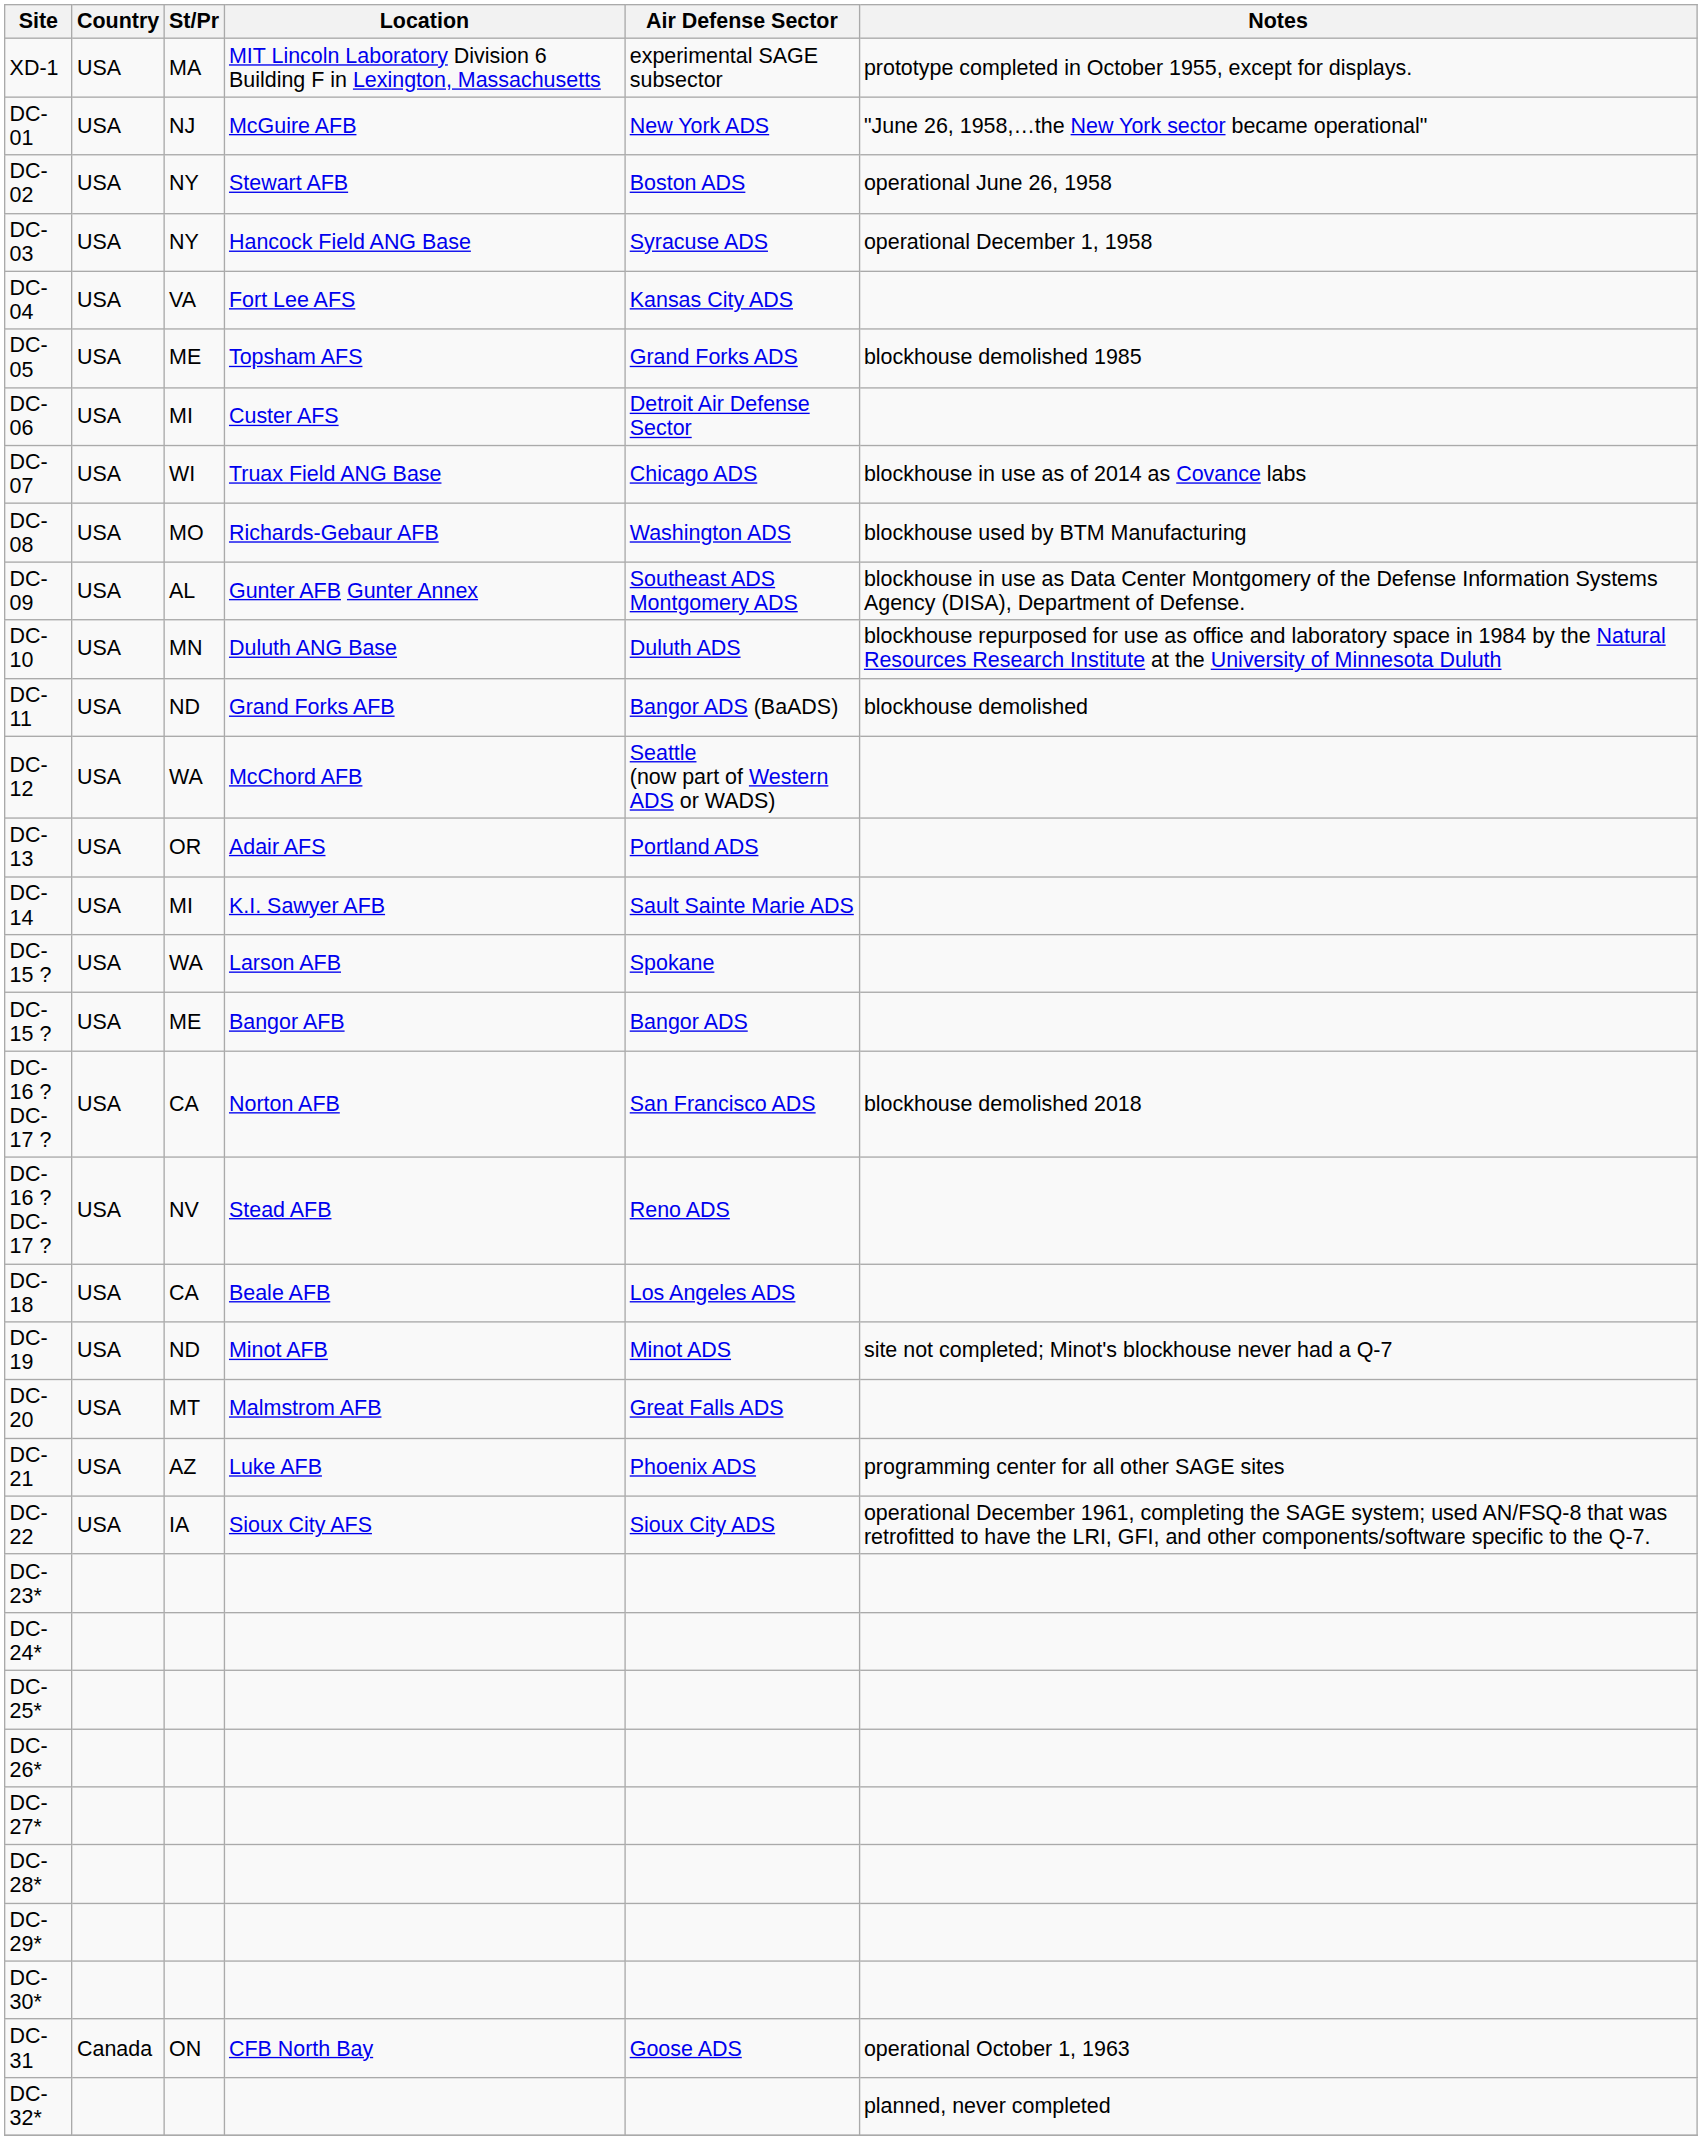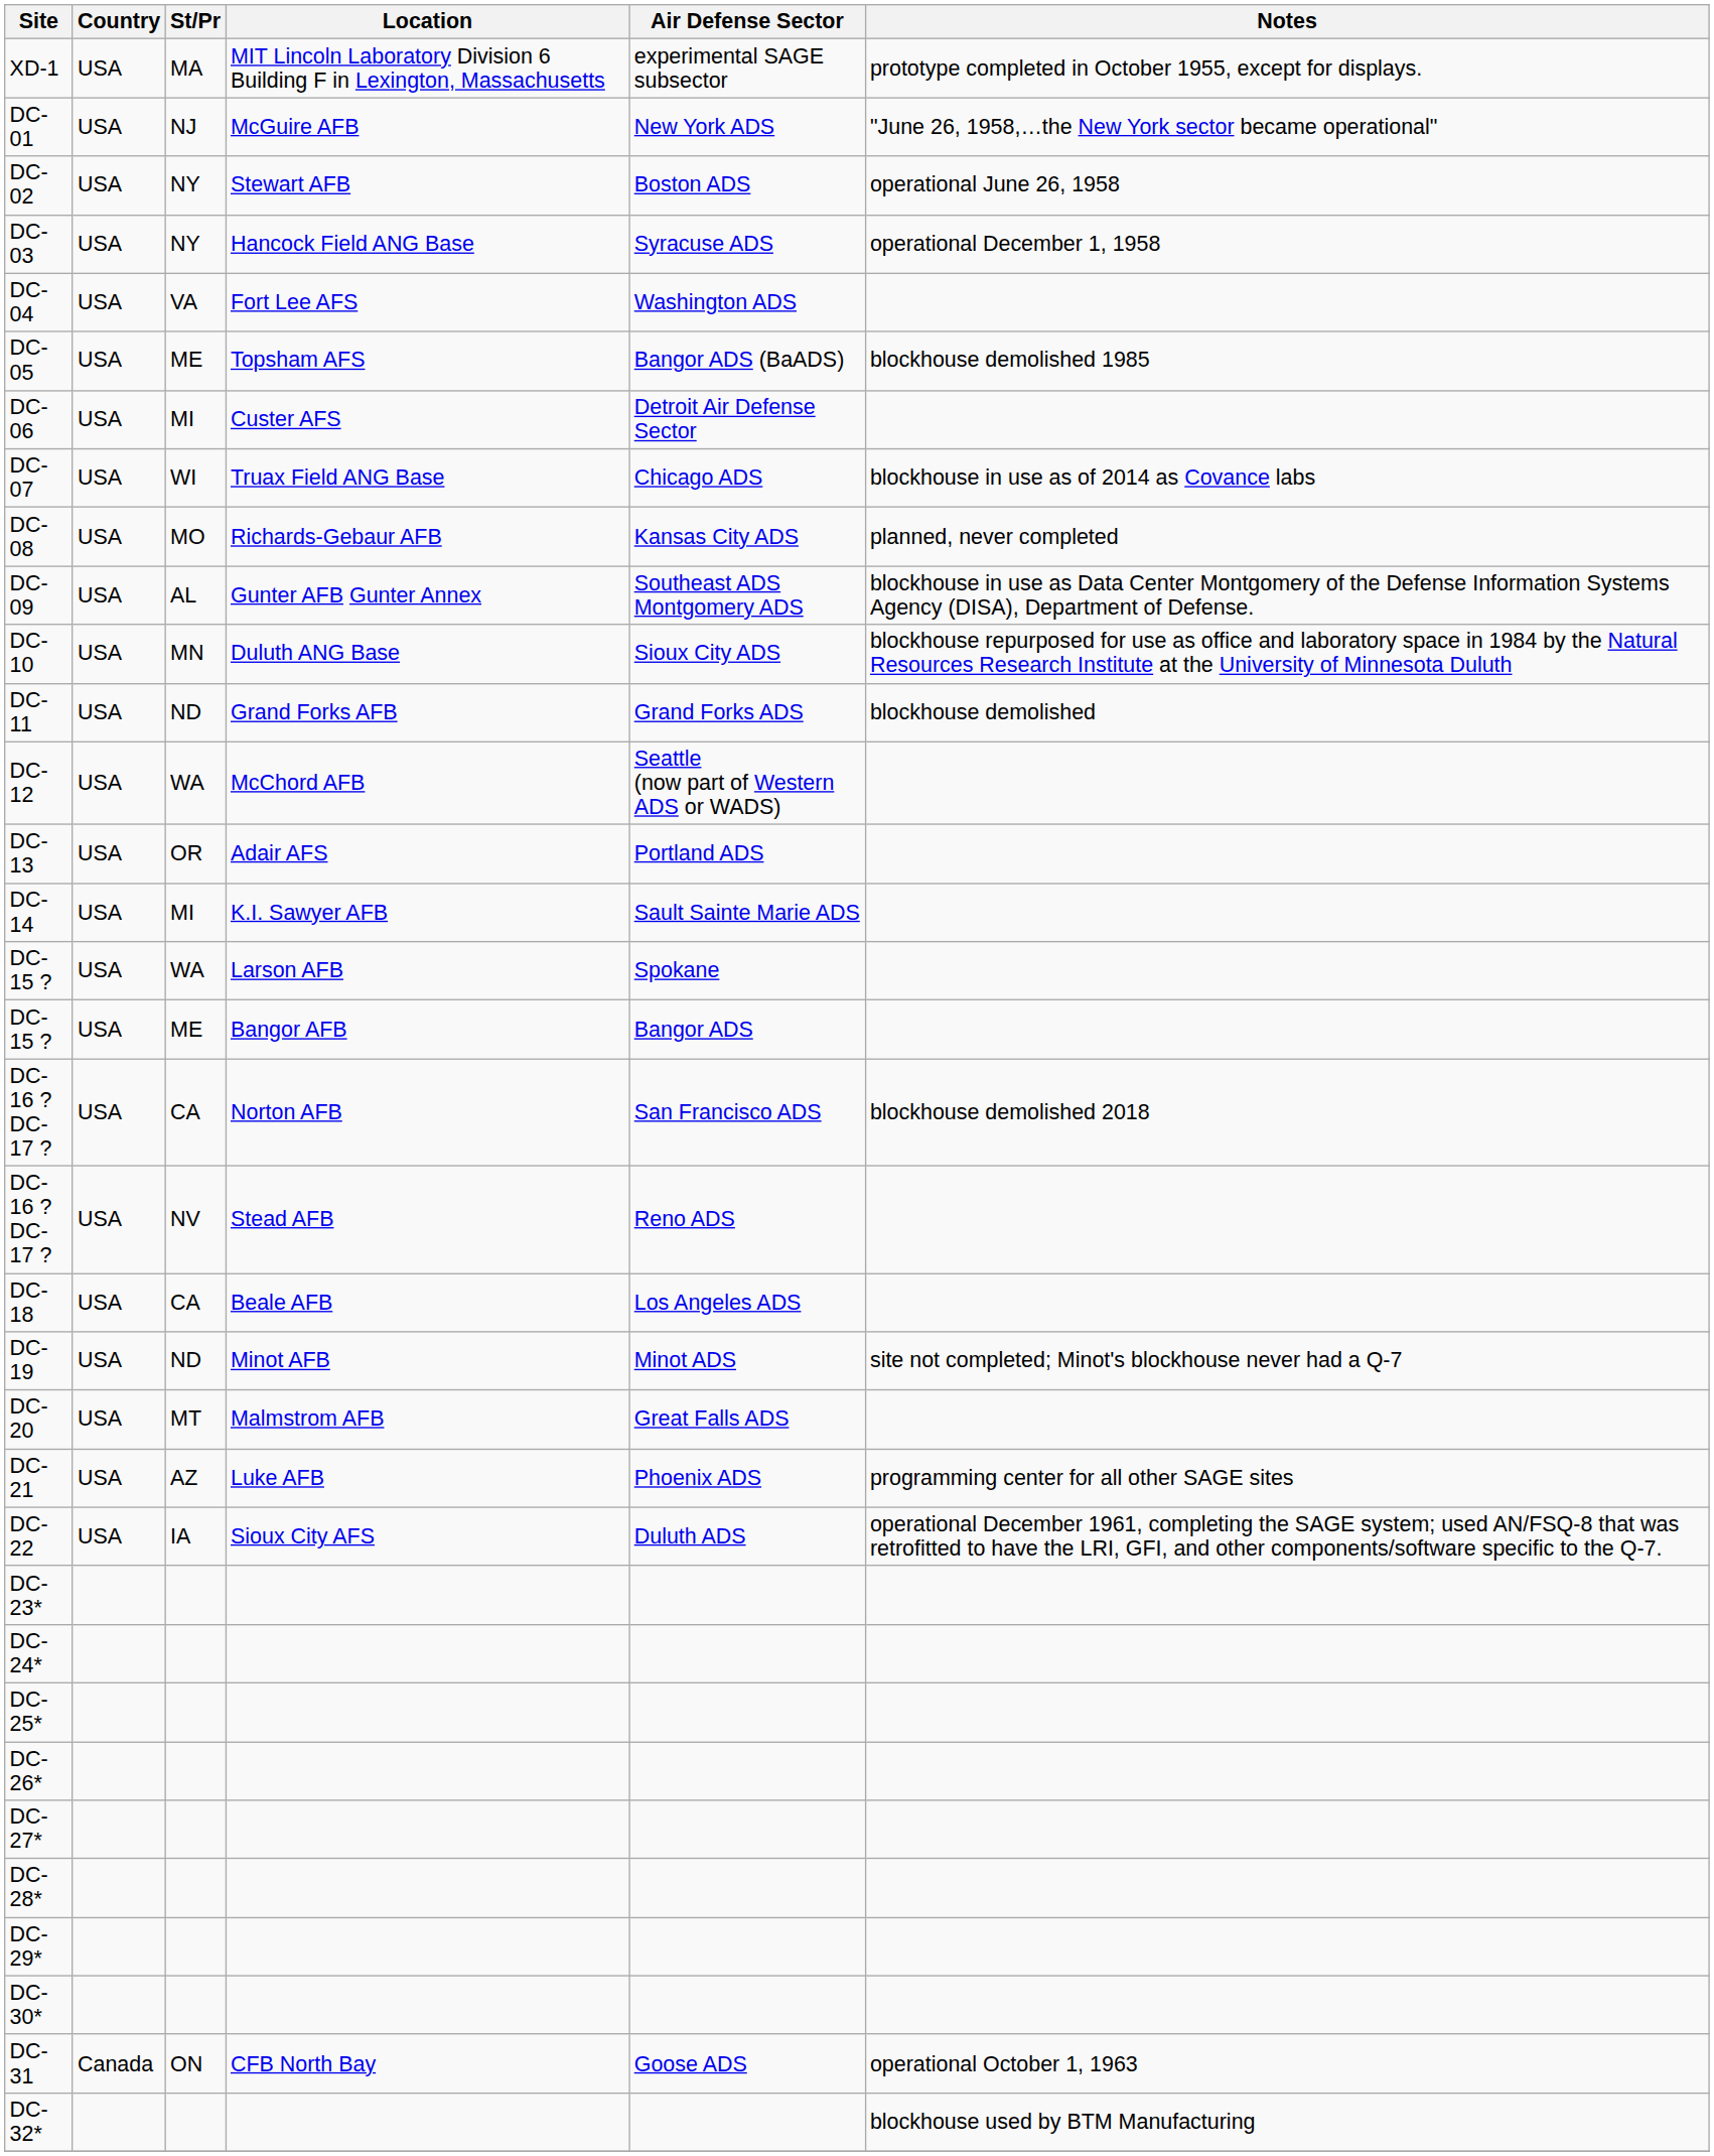DC-04 | Air Defense Sector: Kansas City ADS -> Washington ADS
DC-05 | Air Defense Sector: Grand Forks ADS -> Bangor ADS (BaADS)
DC-08 | Air Defense Sector: Washington ADS -> Kansas City ADS
DC-08 | Notes: blockhouse used by BTM Manufacturing -> planned, never completed
DC-10 | Air Defense Sector: Duluth ADS -> Sioux City ADS
DC-11 | Air Defense Sector: Bangor ADS (BaADS) -> Grand Forks ADS
DC-22 | Air Defense Sector: Sioux City ADS -> Duluth ADS
DC-32* | Notes: planned, never completed -> blockhouse used by BTM Manufacturing
